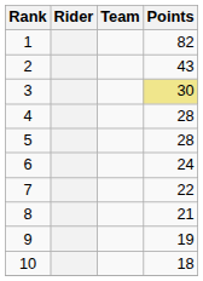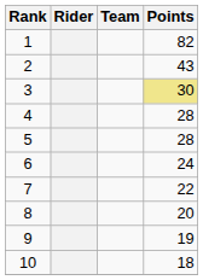8 | Points: 21 -> 20
